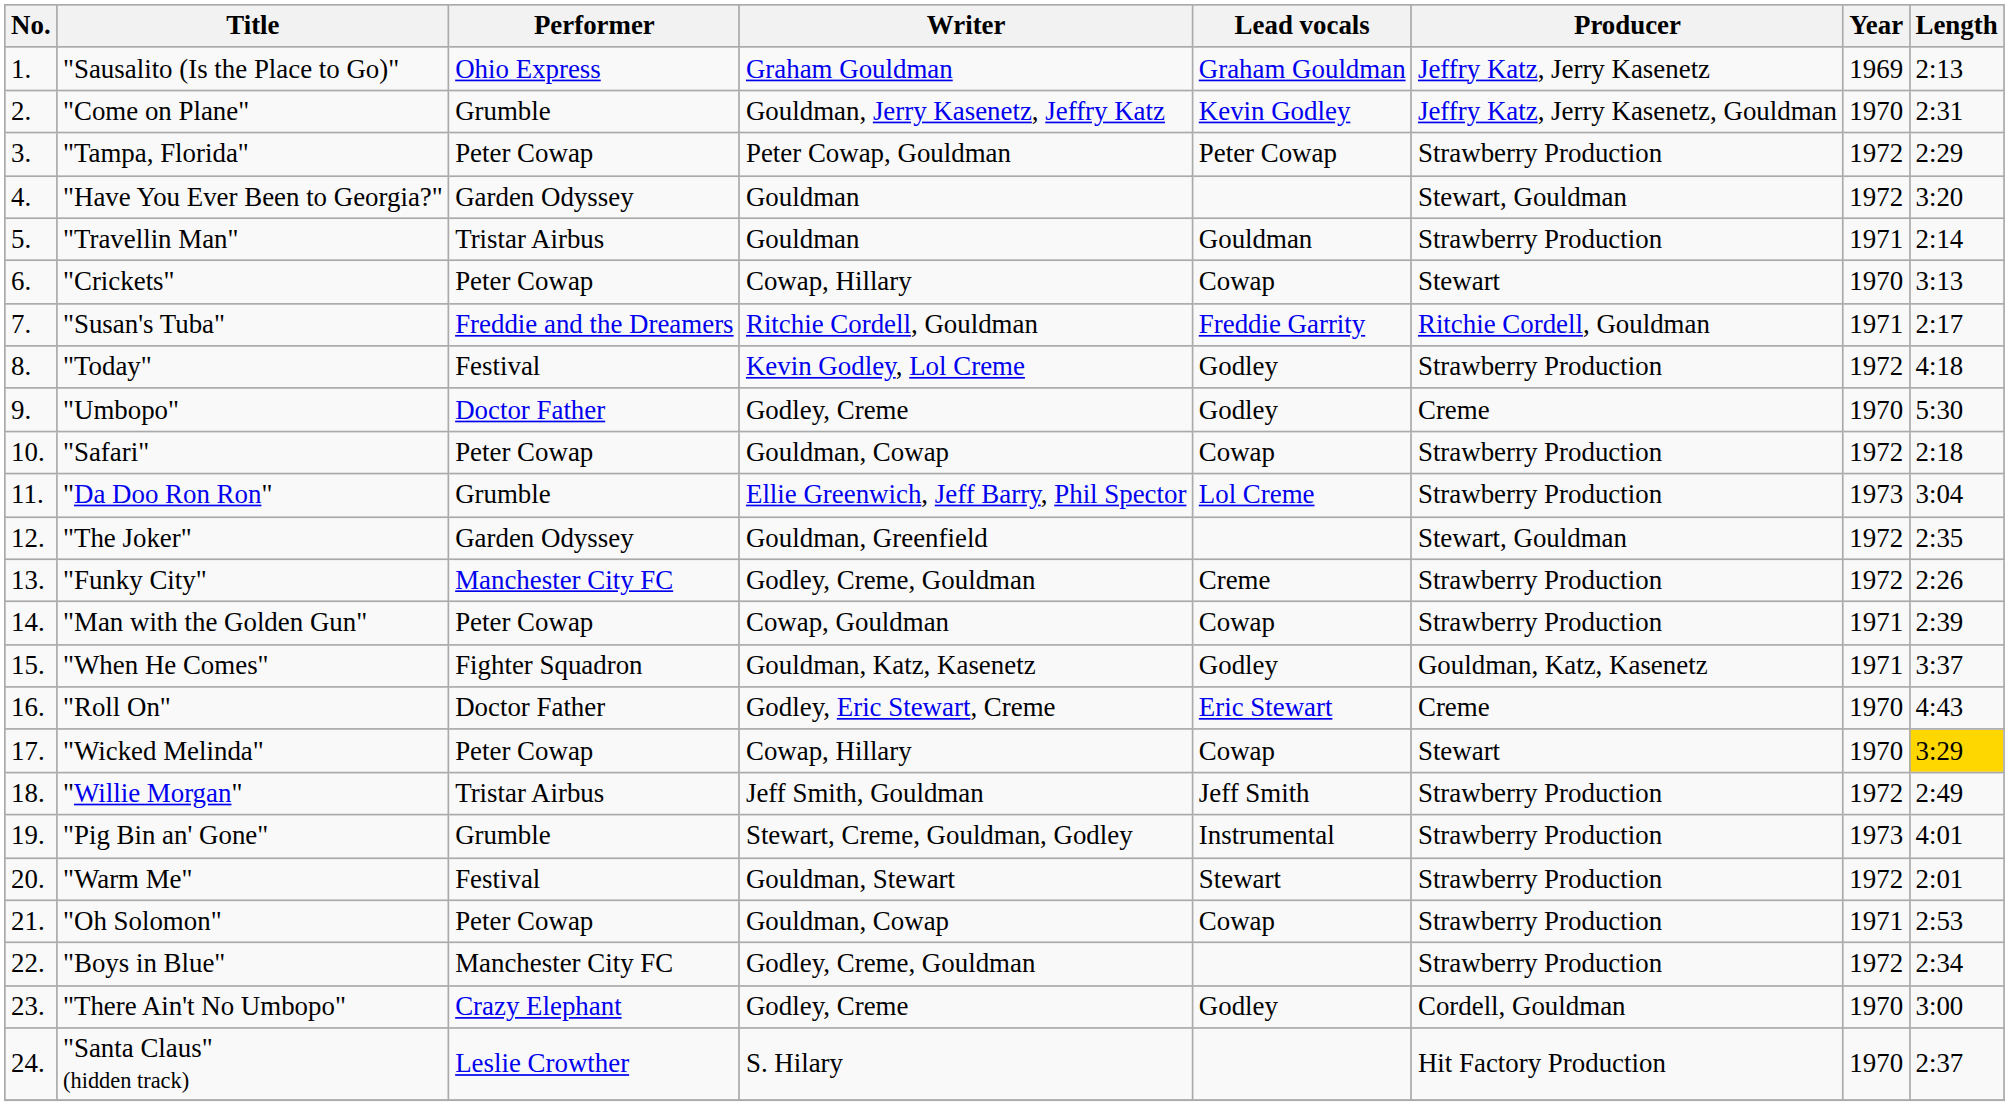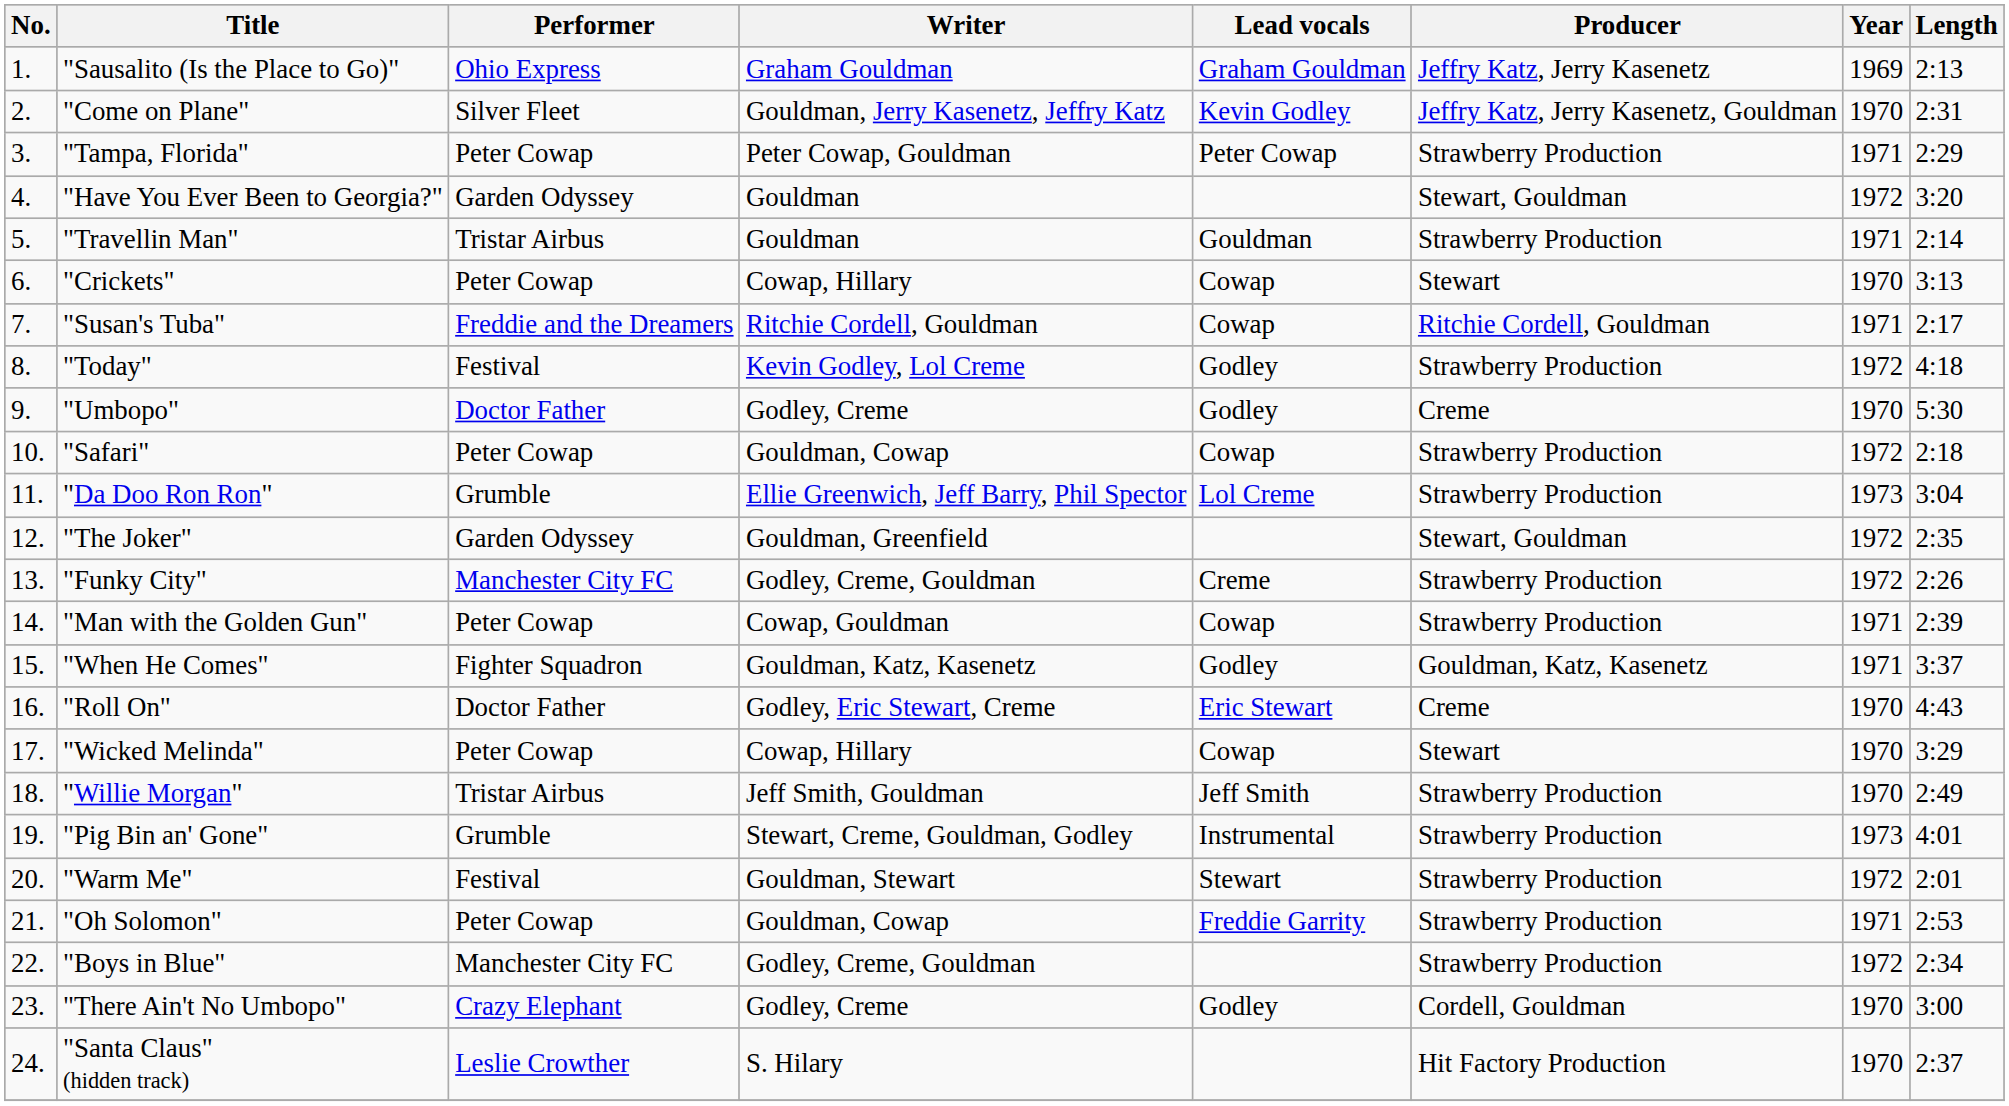"Come on Plane" | Performer: Grumble -> Silver Fleet
"Tampa, Florida" | Year: 1972 -> 1971
"Susan's Tuba" | Lead vocals: Freddie Garrity -> Cowap
"Wicked Melinda" | Length: gold background -> no background
"Willie Morgan" | Year: 1972 -> 1970
"Oh Solomon" | Lead vocals: Cowap -> Freddie Garrity
